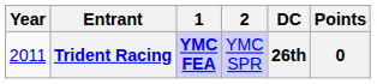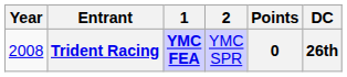columns swapped: DC <-> Points
Trident Racing | Year: 2011 -> 2008
